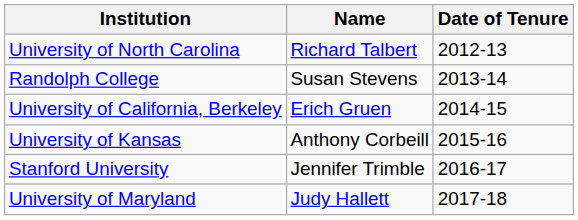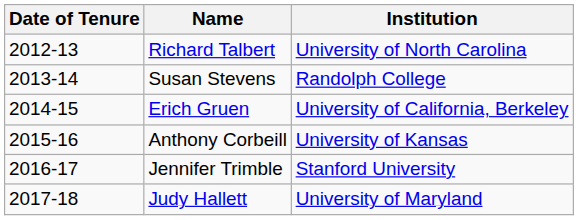columns swapped: Date of Tenure <-> Institution
